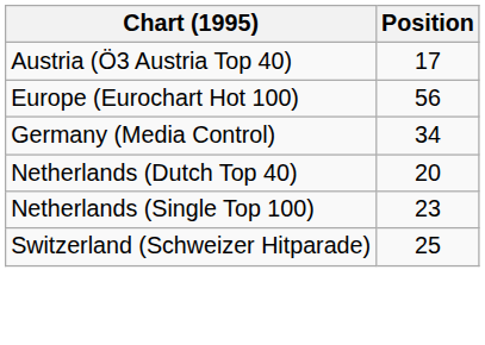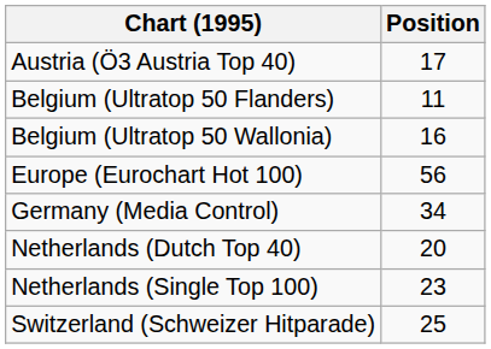+ row: Belgium (Ultratop 50 Flanders) | 11
+ row: Belgium (Ultratop 50 Wallonia) | 16
